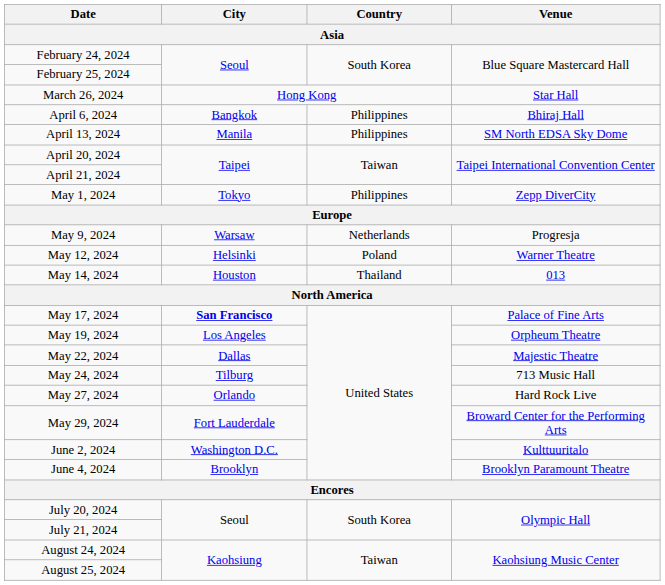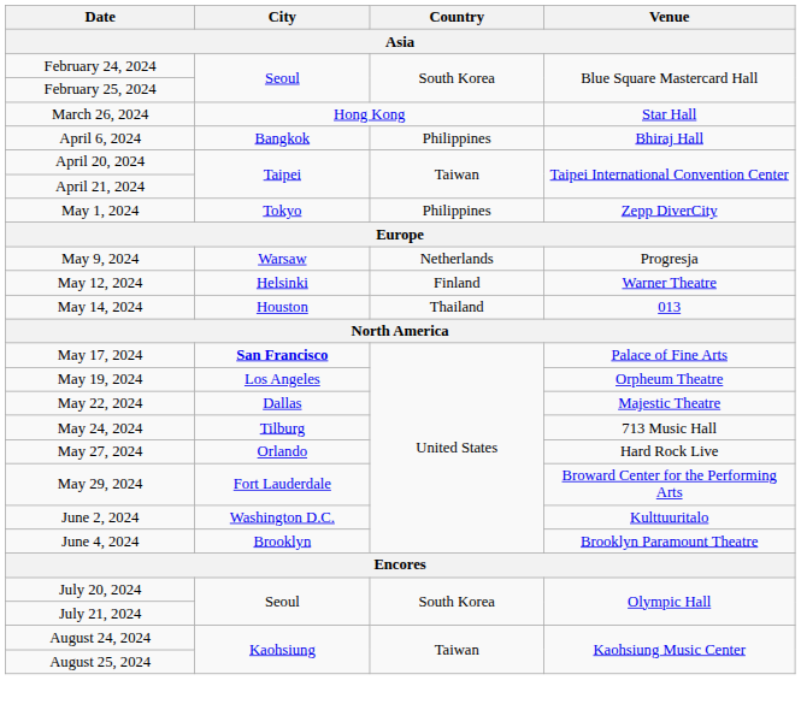- row: April 13, 2024 | Manila | Philippines | SM North EDSA Sky Dome
May 12, 2024 | Country: Poland -> Finland
